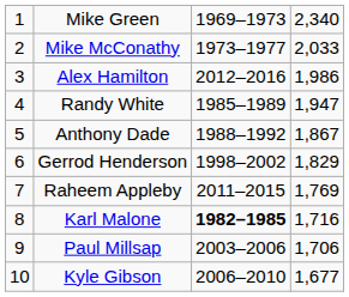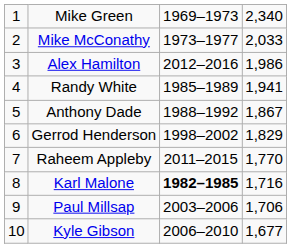Randy White | column 4: 1,947 -> 1,941
Raheem Appleby | column 4: 1,769 -> 1,770
